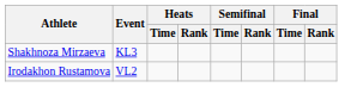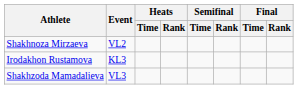Shakhnoza Mirzaeva | Event: KL3 -> VL2
Irodakhon Rustamova | Event: VL2 -> KL3
+ row: Shakhzoda Mamadalieva | VL3
